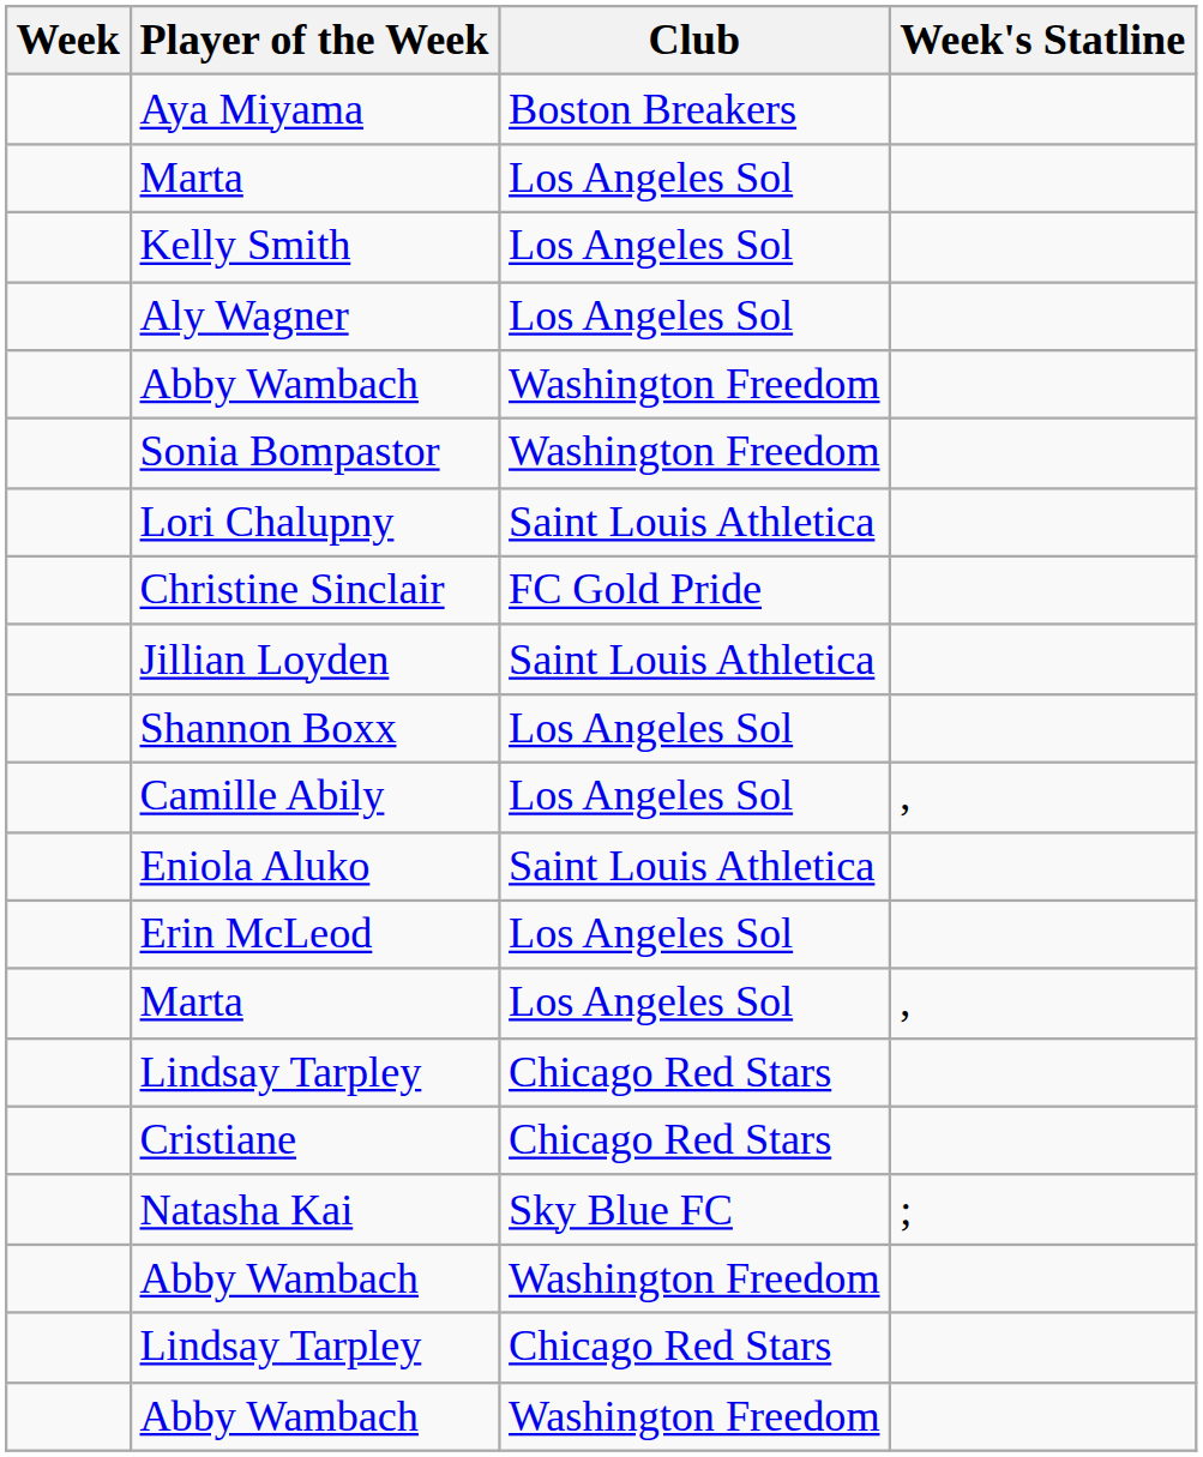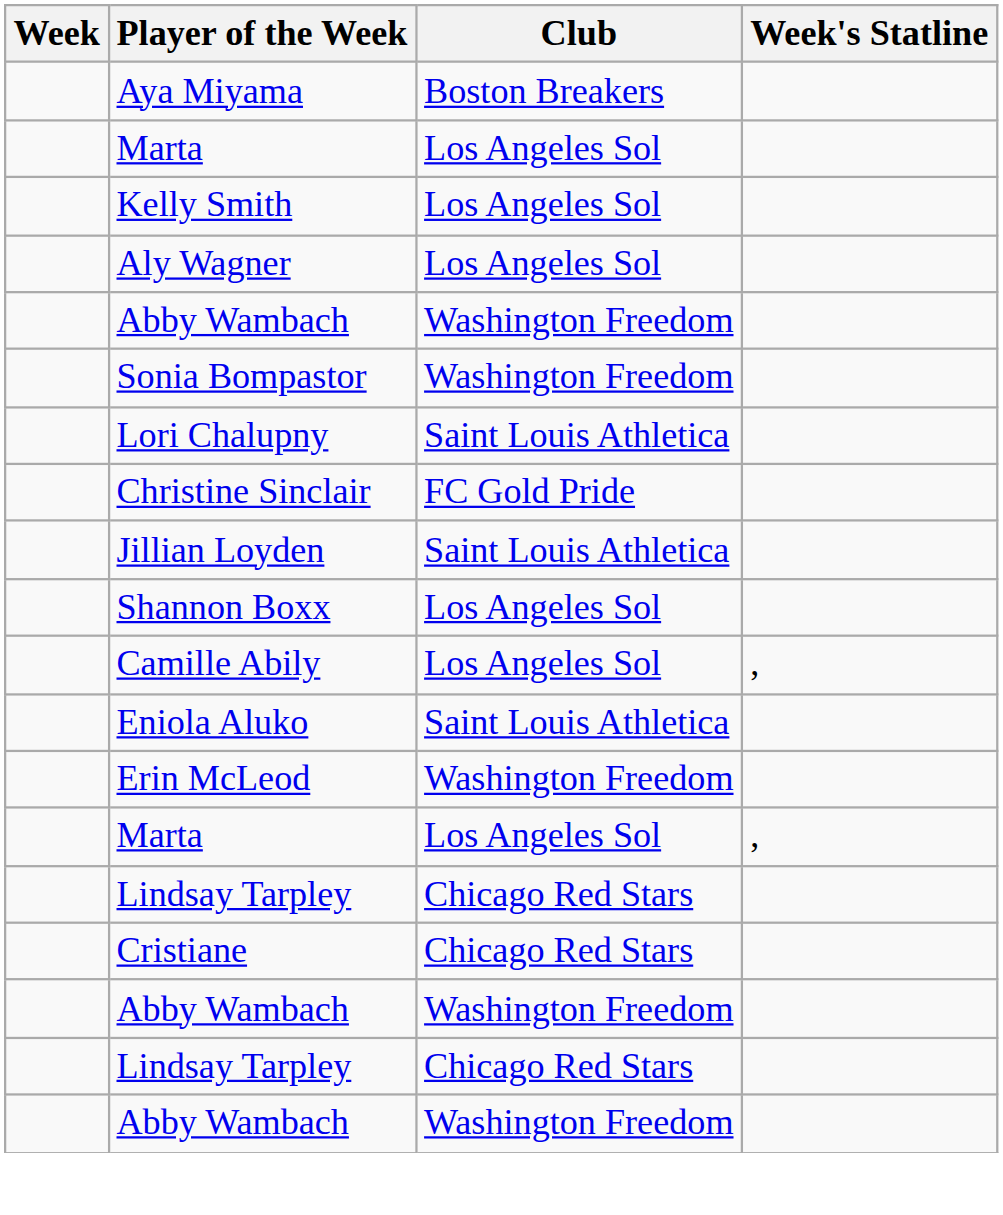Erin McLeod | Club: Los Angeles Sol -> Washington Freedom
- row: Natasha Kai | Sky Blue FC | ;
